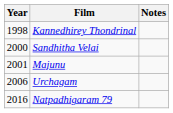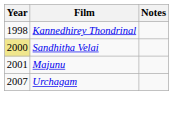Sandhitha Velai | Year: no background -> khaki background
Urchagam | Year: 2006 -> 2007
- row: 2016 | Natpadhigaram 79
